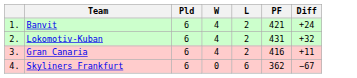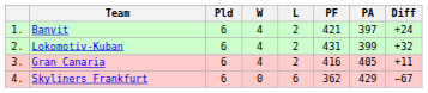+ column: PA | 397 | 399 | 405 | 429
